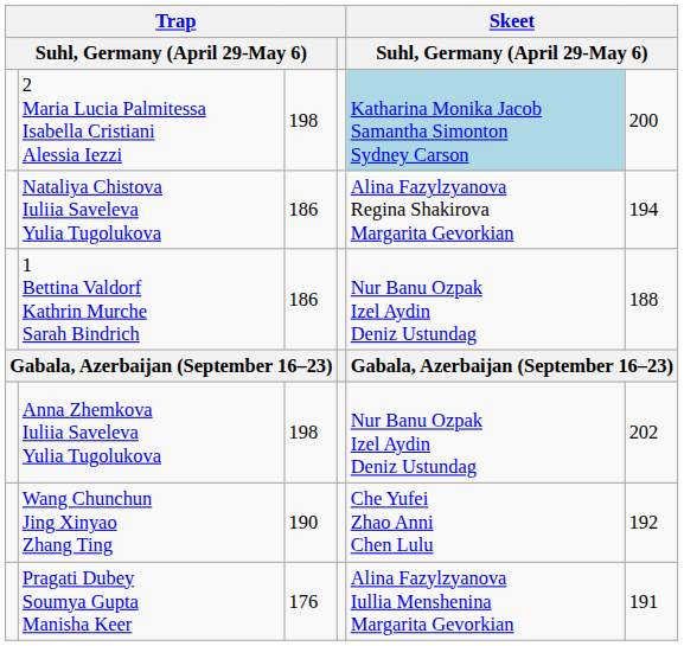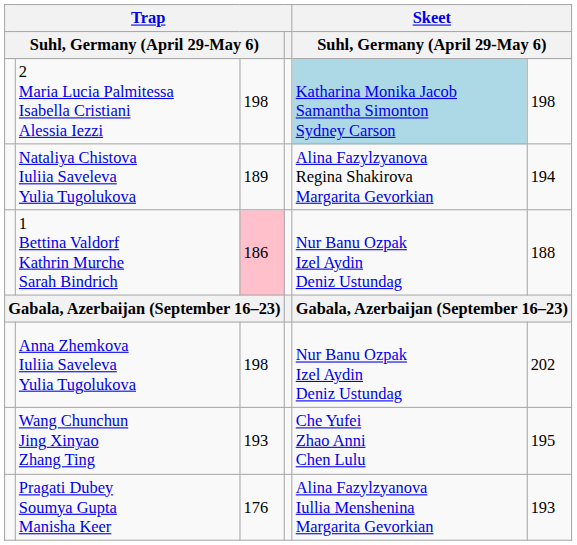2 Maria Lucia Palmitessa Isabella Cristiani Alessia Iezzi | column 6: 200 -> 198
Nataliya Chistova Iuliia Saveleva Yulia Tugolukova | column 3: 186 -> 189
1 Bettina Valdorf Kathrin Murche Sarah Bindrich | column 3: no background -> pink background
Wang Chunchun Jing Xinyao Zhang Ting | column 3: 190 -> 193
Wang Chunchun Jing Xinyao Zhang Ting | column 6: 192 -> 195
Pragati Dubey Soumya Gupta Manisha Keer | column 6: 191 -> 193
